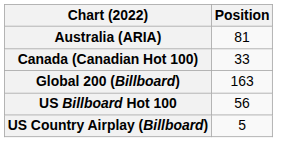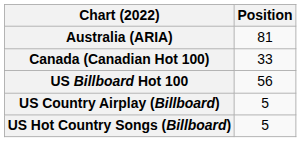- row: Global 200 (Billboard) | 163
+ row: US Hot Country Songs (Billboard) | 5
